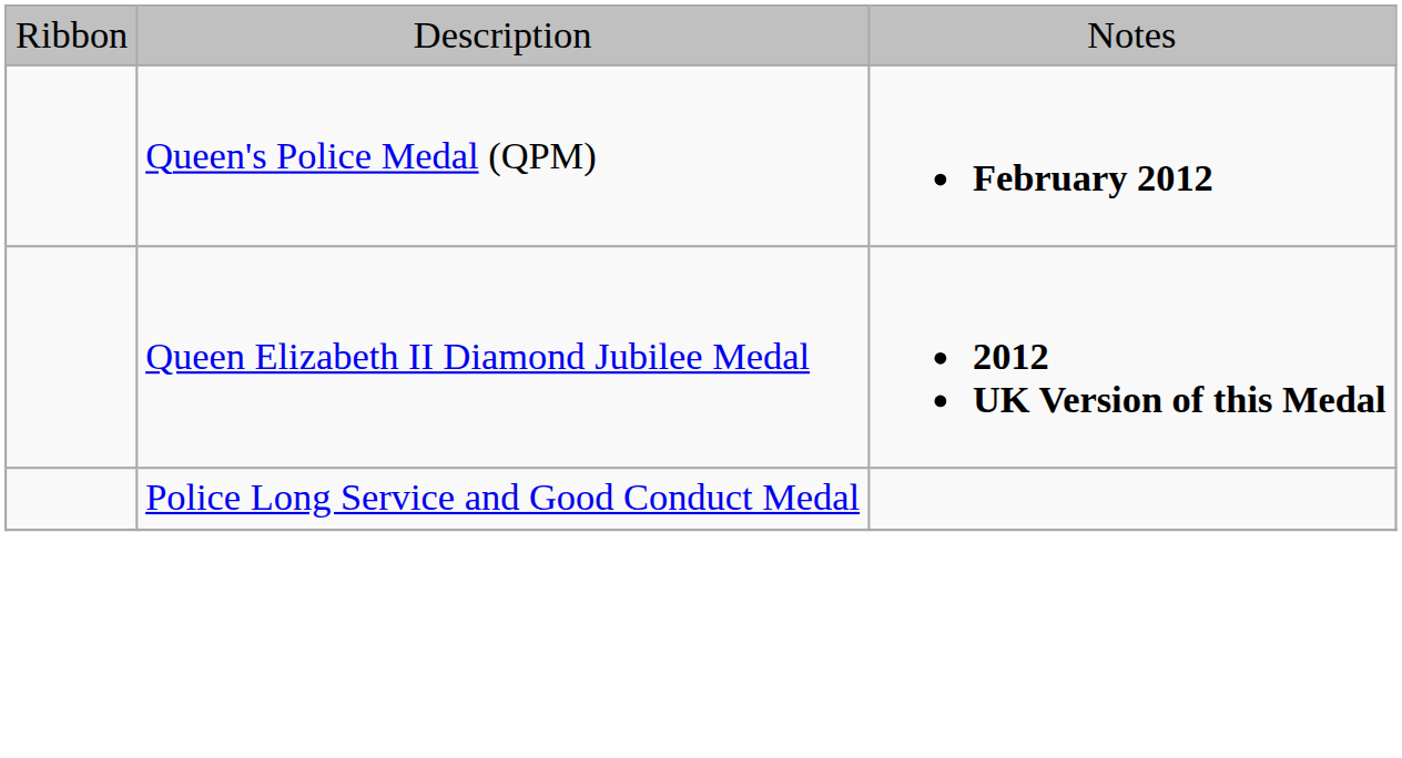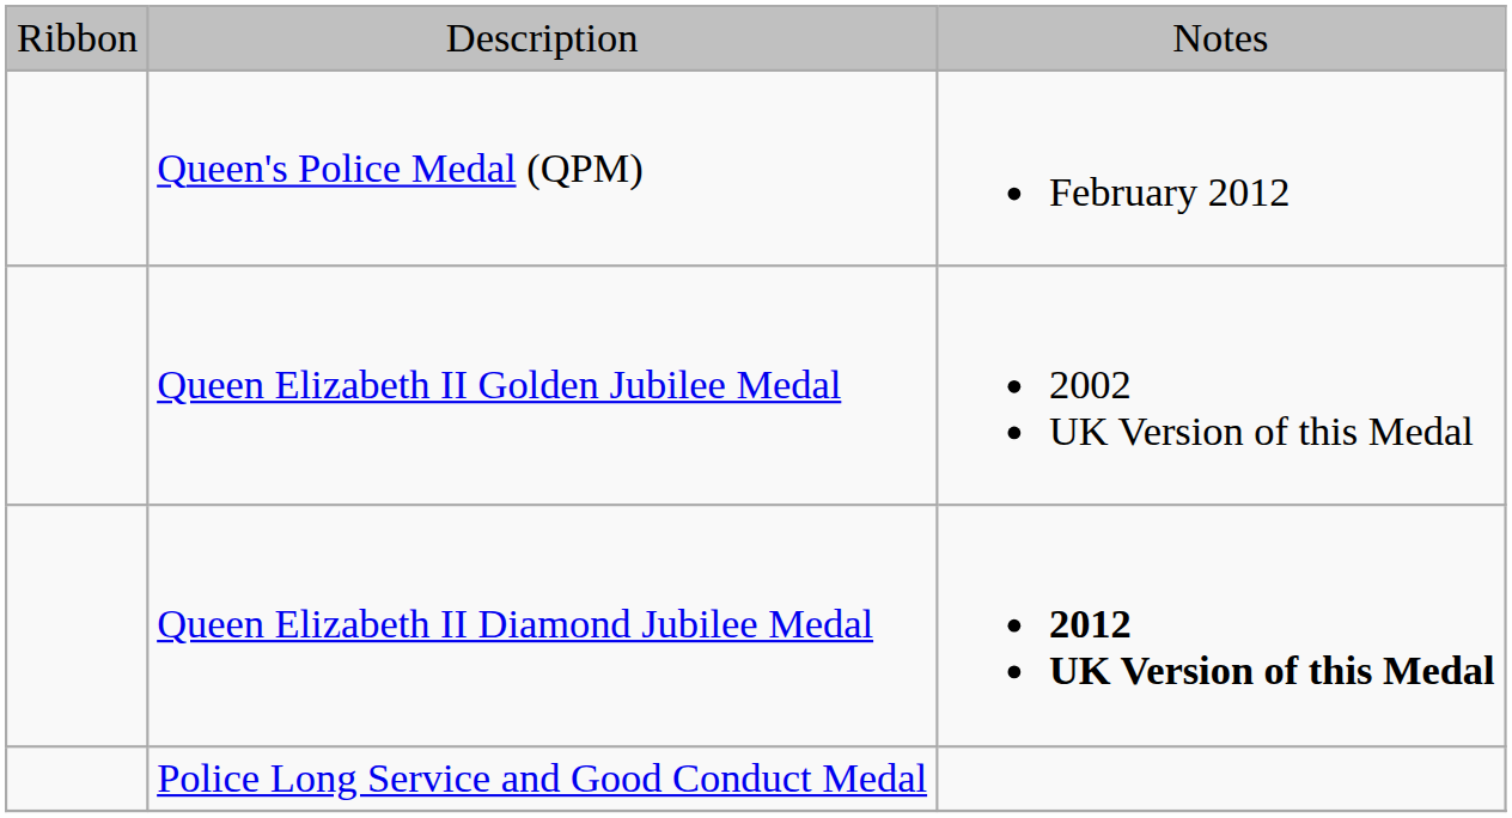Queen's Police Medal (QPM) | column 3: bold -> normal
+ row: Queen Elizabeth II Golden Jubilee Medal | 2002 UK Version of this Medal
